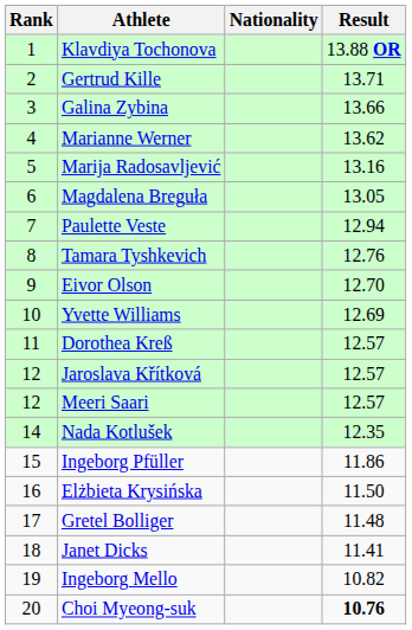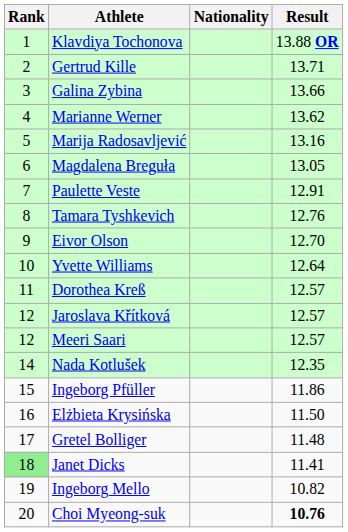Paulette Veste | Result: 12.94 -> 12.91
Yvette Williams | Result: 12.69 -> 12.64
Janet Dicks | Rank: no background -> lightgreen background
